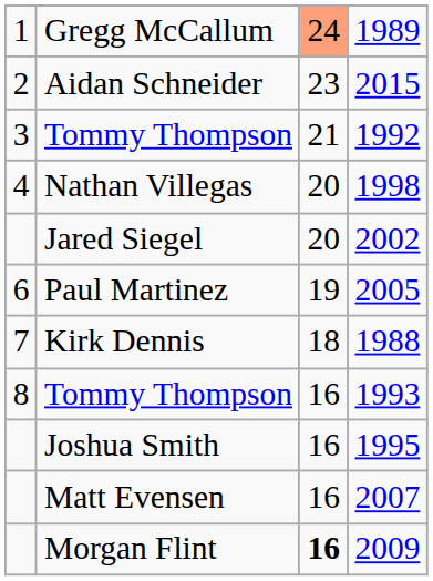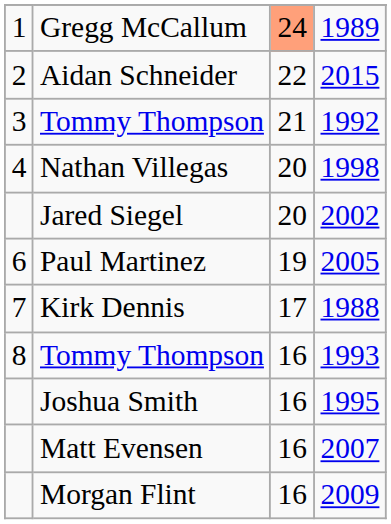Aidan Schneider | column 3: 23 -> 22
Kirk Dennis | column 3: 18 -> 17
Morgan Flint | column 3: bold -> normal
